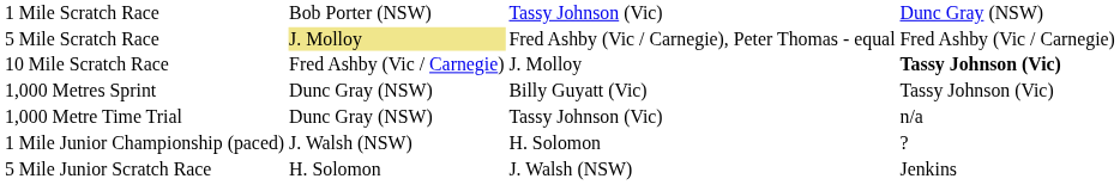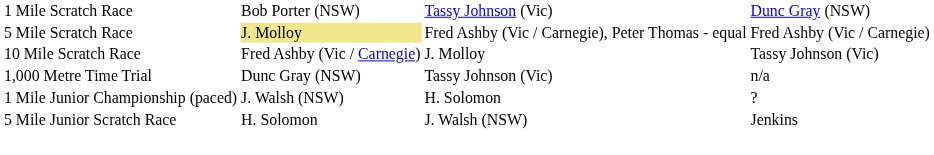10 Mile Scratch Race | column 4: bold -> normal
- row: 1,000 Metres Sprint | Dunc Gray (NSW) | Billy Guyatt (Vic) | Tassy Johnson (Vic)
